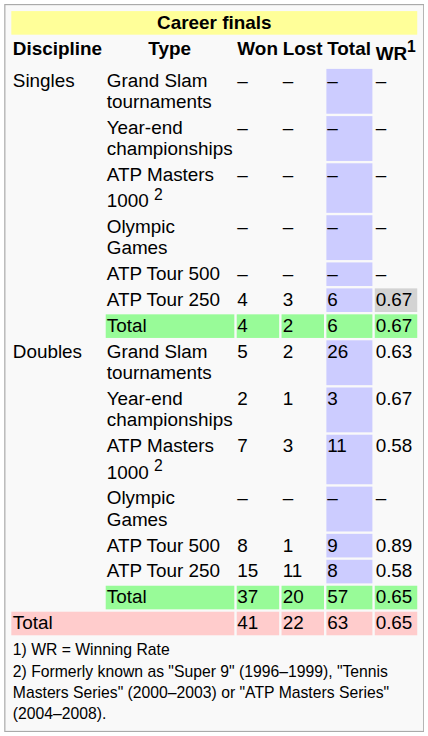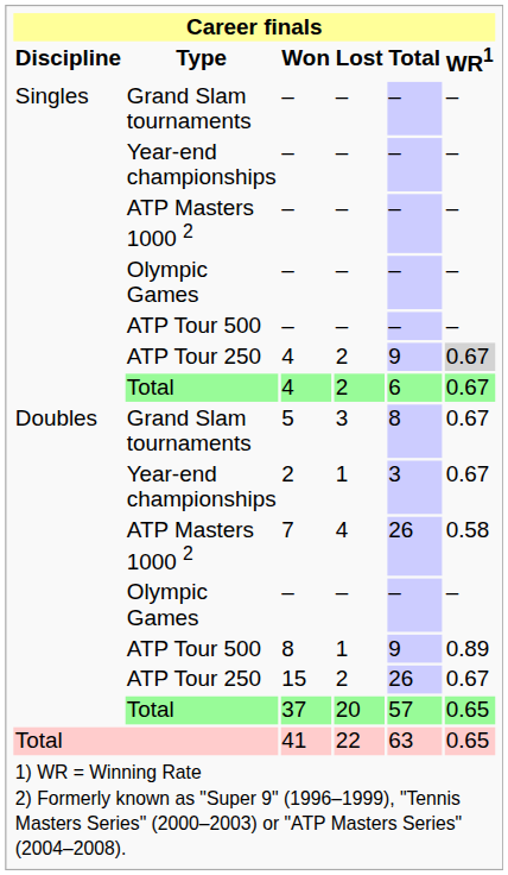ATP Tour 250 / 4 | Lost: 3 -> 2
ATP Tour 250 / 4 | Total: 6 -> 9
5 | Lost: 2 -> 3
5 | Total: 26 -> 8
5 | WR1: 0.63 -> 0.67
7 | Lost: 3 -> 4
7 | Total: 11 -> 26
15 | Lost: 11 -> 2
15 | Total: 8 -> 26
15 | WR1: 0.58 -> 0.67
